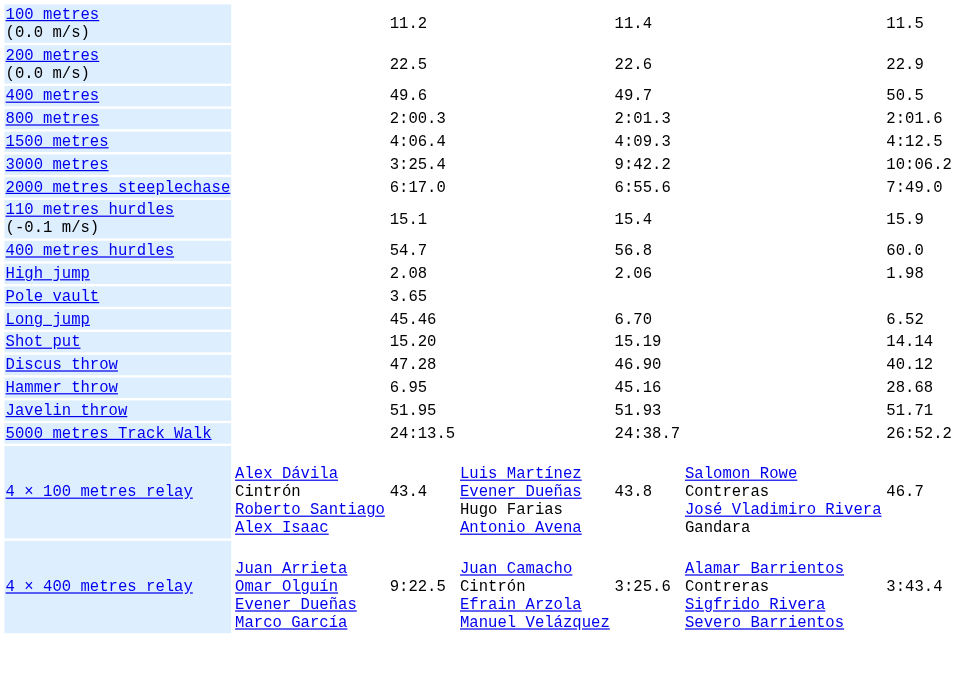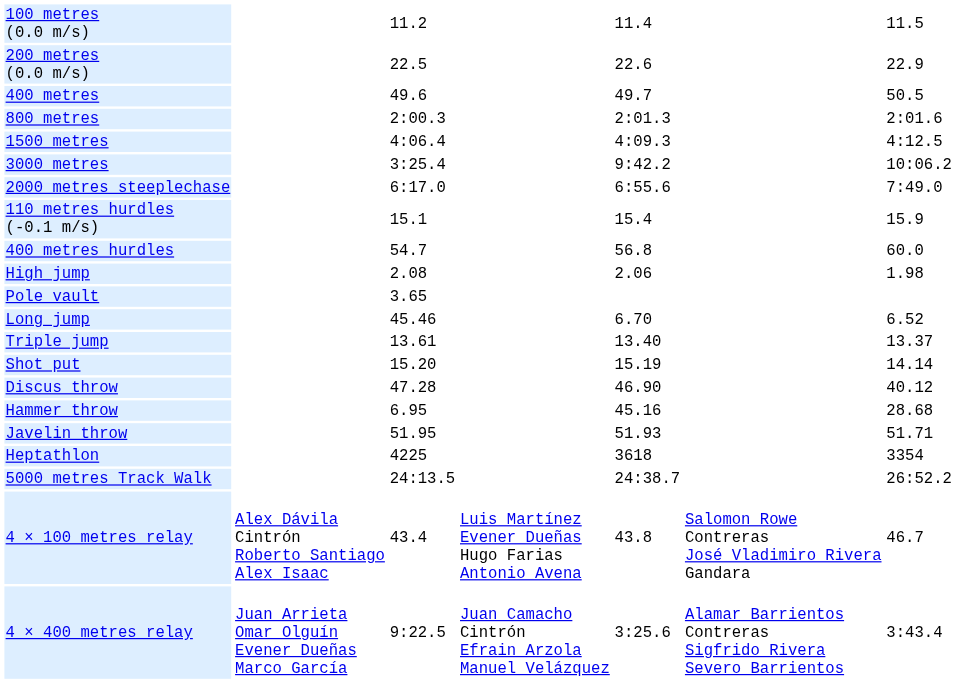+ row: Triple jump | 13.61 | 13.40 | 13.37
+ row: Heptathlon | 4225 | 3618 | 3354
